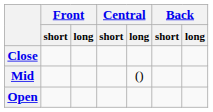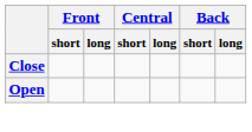- row: Mid | ()
